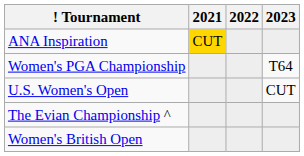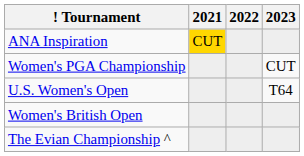Women's PGA Championship | 2023: T64 -> CUT
U.S. Women's Open | 2023: CUT -> T64
rows swapped: The Evian Championship ^ <-> Women's British Open
